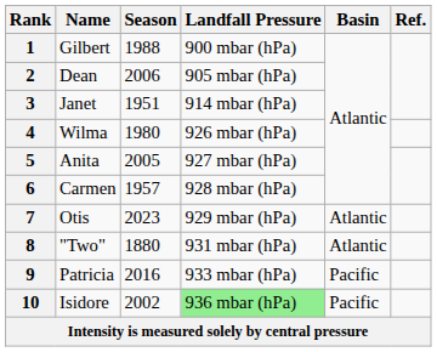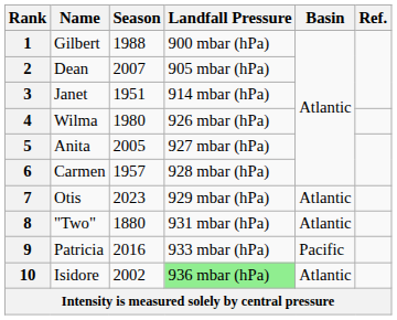2 | Season: 2006 -> 2007
10 | Basin: Pacific -> Atlantic
